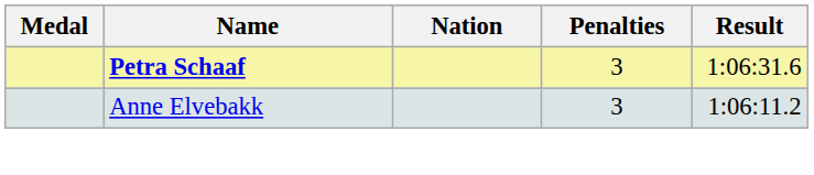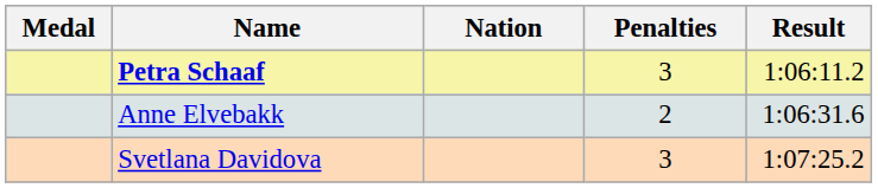Petra Schaaf | Result: 1:06:31.6 -> 1:06:11.2
Anne Elvebakk | Penalties: 3 -> 2
Anne Elvebakk | Result: 1:06:11.2 -> 1:06:31.6
+ row: Svetlana Davidova | 3 | 1:07:25.2
